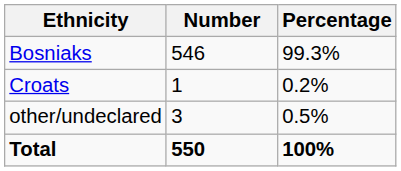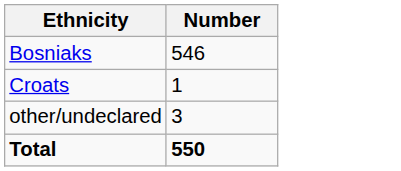- column: Percentage | 99.3% | 0.2% | 0.5% | 100%
